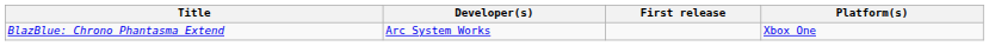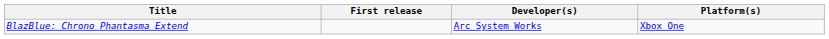columns swapped: First release <-> Developer(s)
